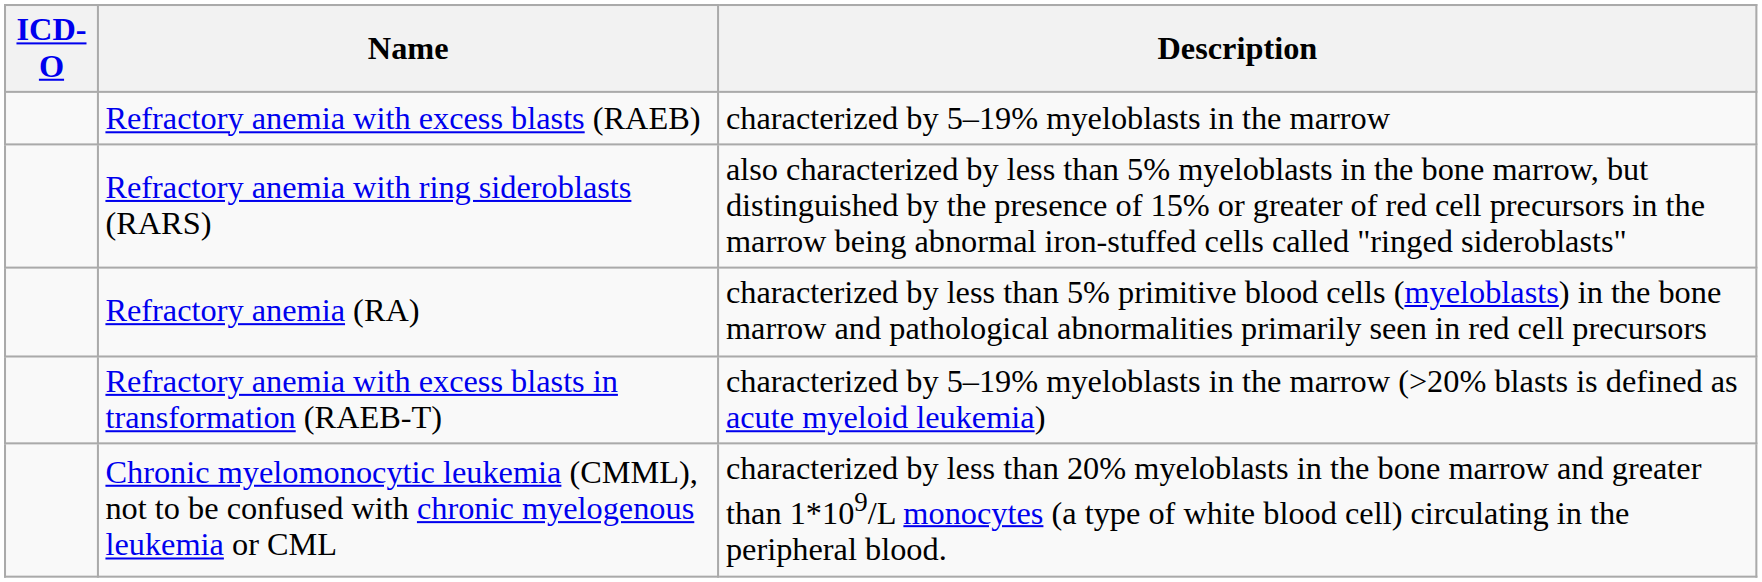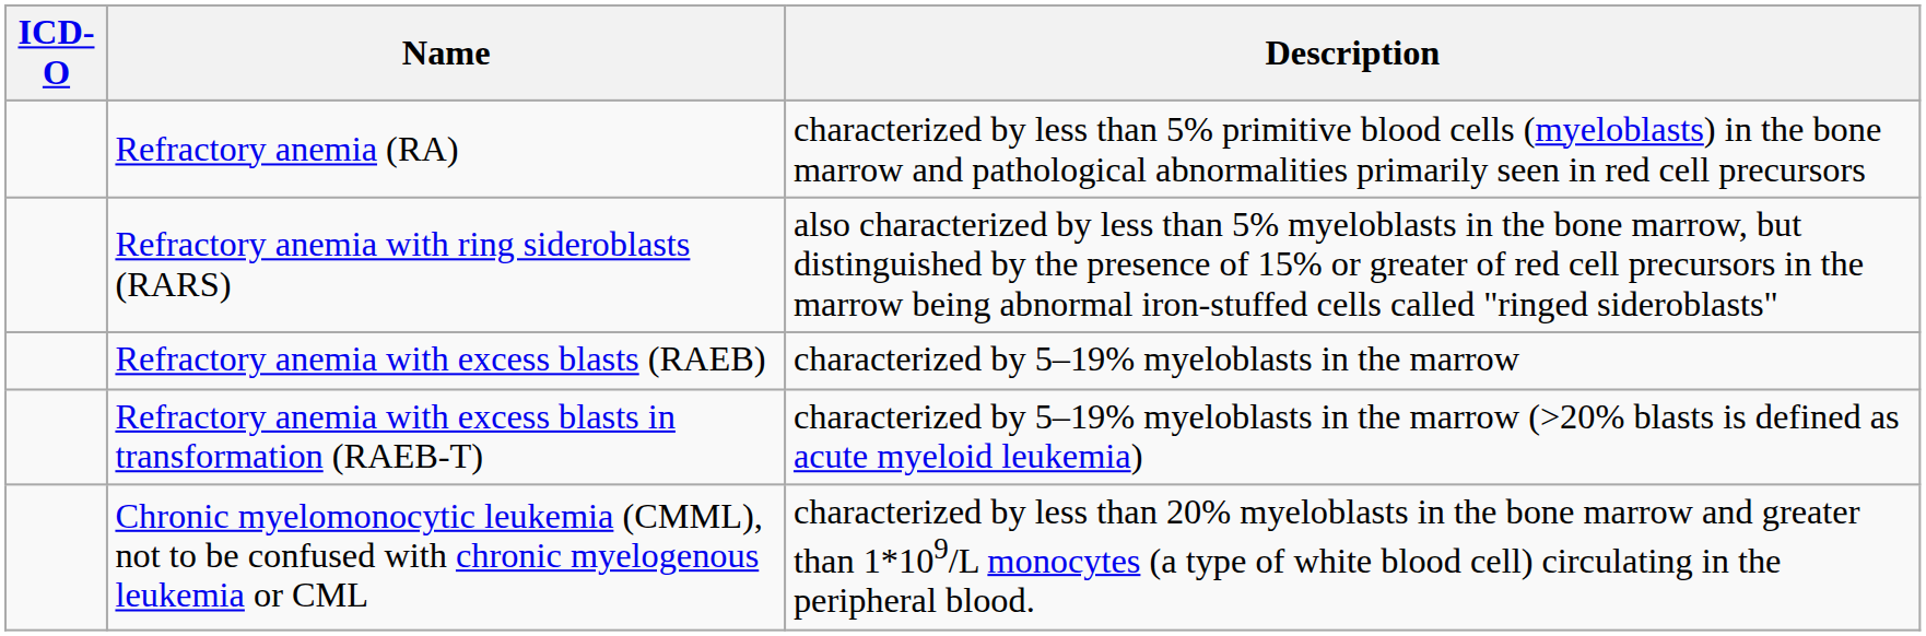rows swapped: Refractory anemia (RA) <-> Refractory anemia with excess blasts (RAEB)
